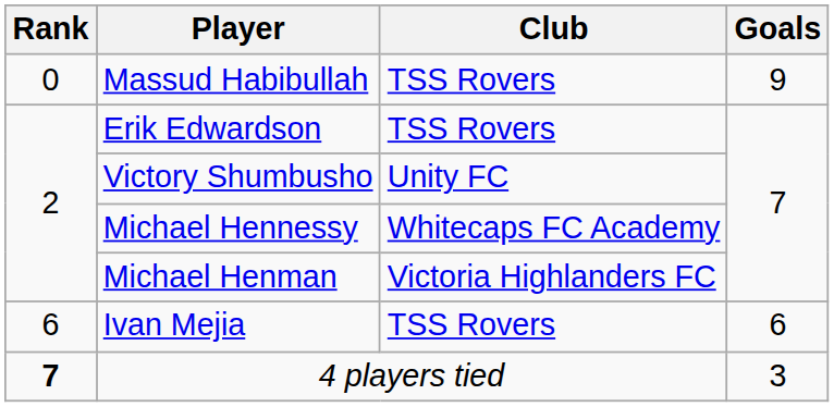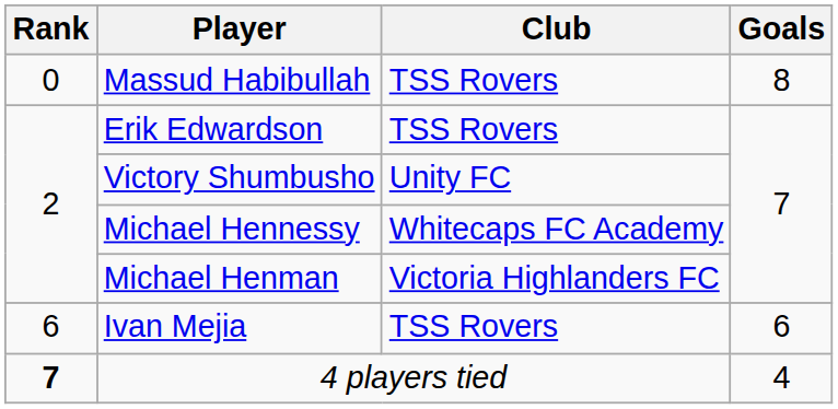Massud Habibullah | Goals: 9 -> 8
4 players tied | Goals: 3 -> 4
